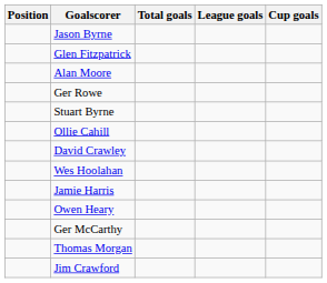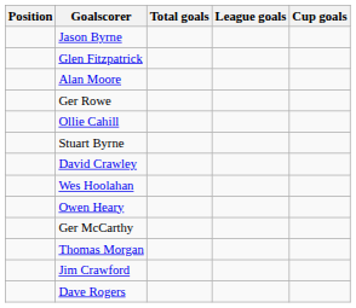rows swapped: Stuart Byrne <-> Ollie Cahill
- row: Jamie Harris
+ row: Dave Rogers
